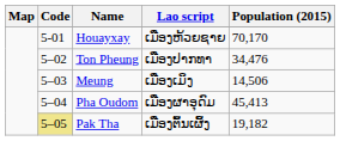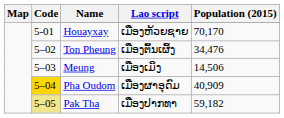Ton Pheung | Lao script: ເມືອງປາກທາ -> ເມືອງຕົ້ນເຜິ້ງ
Pha Oudom | Code: no background -> gold background
Pha Oudom | Population (2015): 45,413 -> 40,909
Pak Tha | Lao script: ເມືອງຕົ້ນເຜິ້ງ -> ເມືອງປາກທາ
Pak Tha | Population (2015): 19,182 -> 59,182
